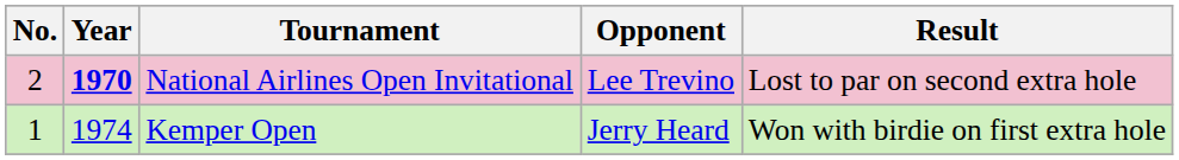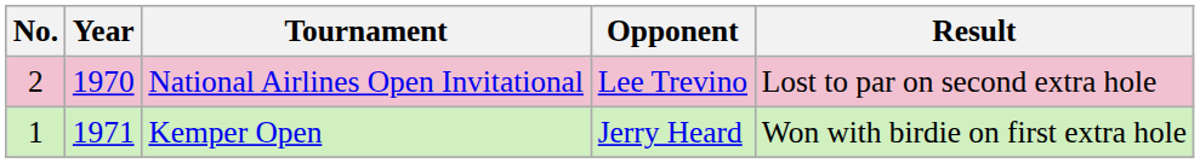National Airlines Open Invitational | Year: bold -> normal
Kemper Open | Year: 1974 -> 1971
